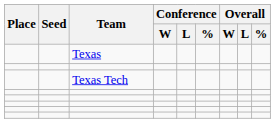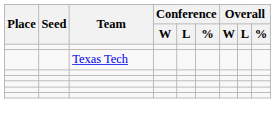- row: Texas
